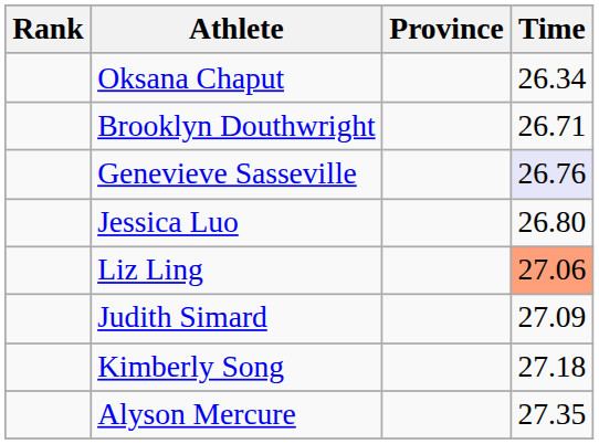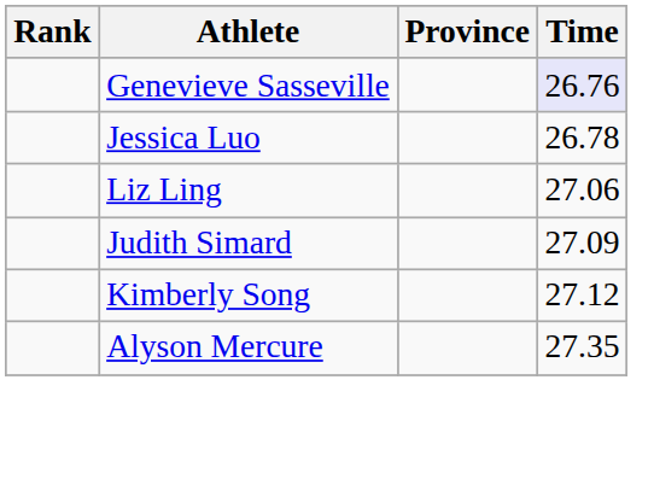- row: Oksana Chaput | 26.34
- row: Brooklyn Douthwright | 26.71
Jessica Luo | Time: 26.80 -> 26.78
Liz Ling | Time: lightsalmon background -> no background
Kimberly Song | Time: 27.18 -> 27.12
